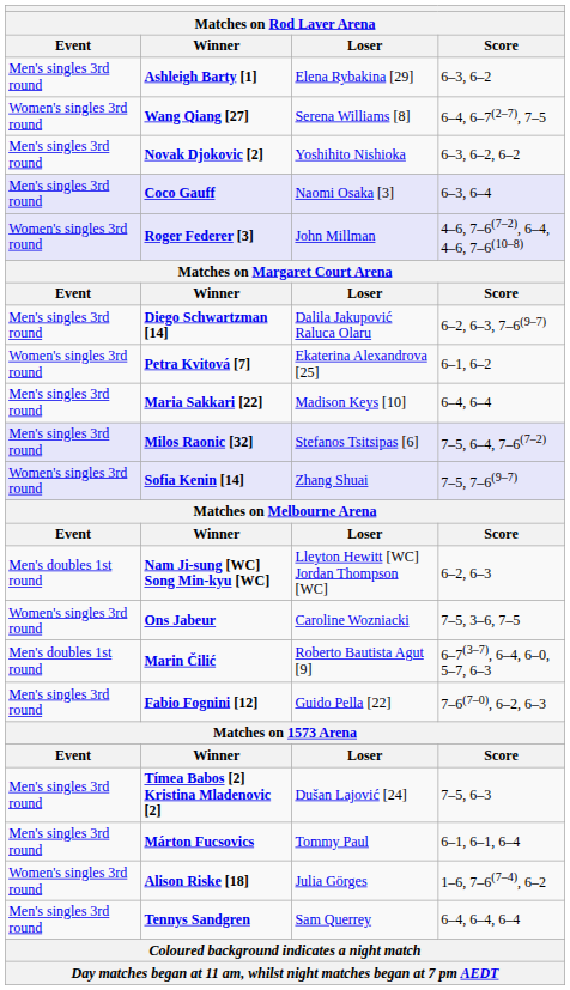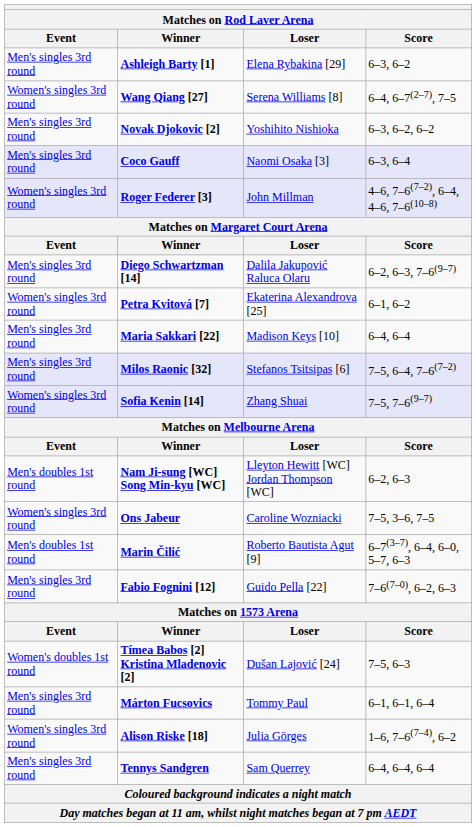Tímea Babos [2] Kristina Mladenovic [2] | Event: Men's singles 3rd round -> Women's doubles 1st round
